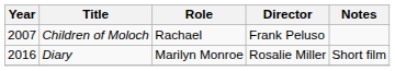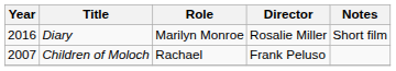rows swapped: Children of Moloch <-> Diary
